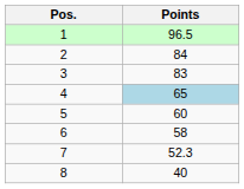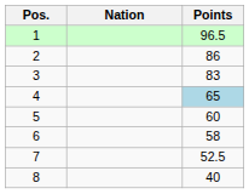+ column: Nation
2 | Points: 84 -> 86
7 | Points: 52.3 -> 52.5
